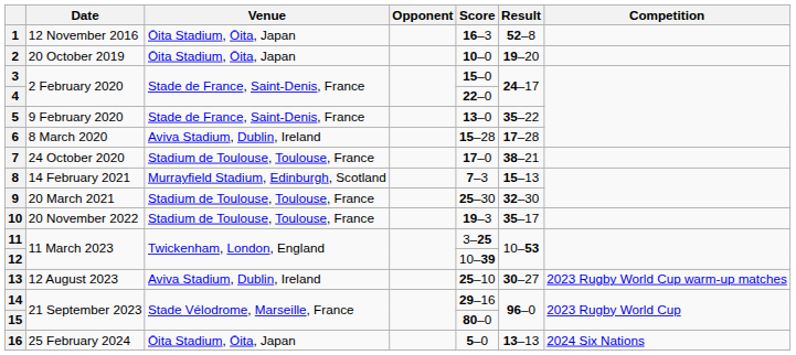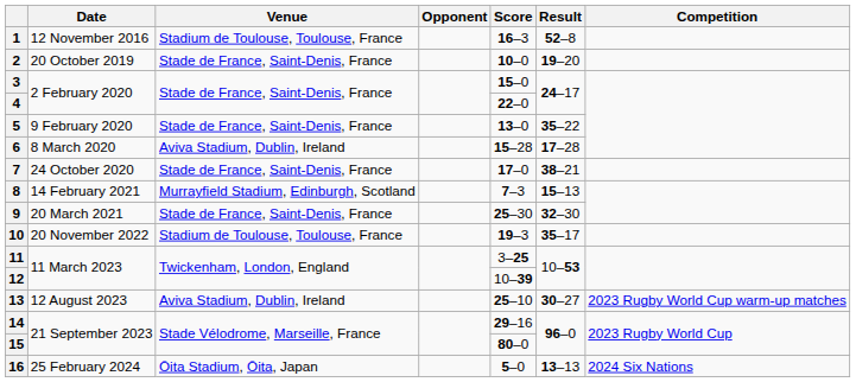1 | Venue: Ōita Stadium, Ōita, Japan -> Stadium de Toulouse, Toulouse, France
2 | Venue: Ōita Stadium, Ōita, Japan -> Stade de France, Saint-Denis, France
7 | Venue: Stadium de Toulouse, Toulouse, France -> Stade de France, Saint-Denis, France
9 | Venue: Stadium de Toulouse, Toulouse, France -> Stade de France, Saint-Denis, France
